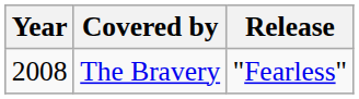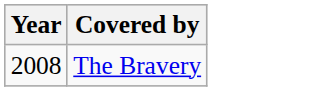- column: Release | "Fearless"
